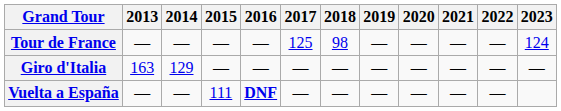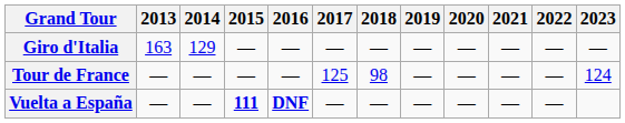rows swapped: Giro d'Italia <-> Tour de France
Vuelta a España | 2015: normal -> bold
